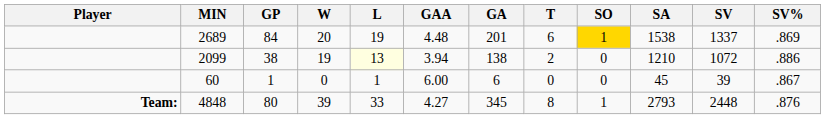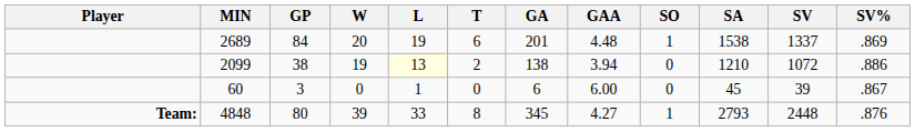columns swapped: T <-> GAA
2689 | SO: gold background -> no background
60 | GP: 1 -> 3
